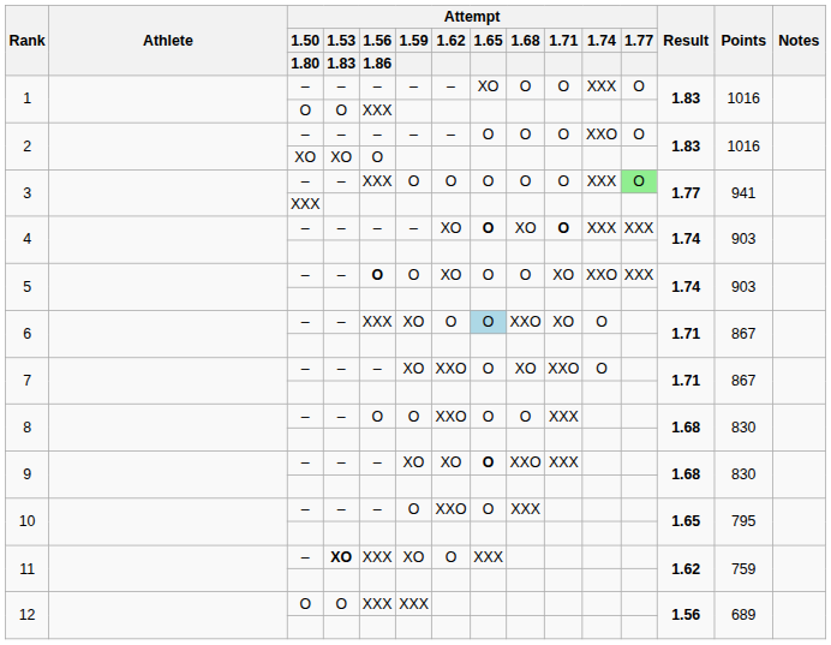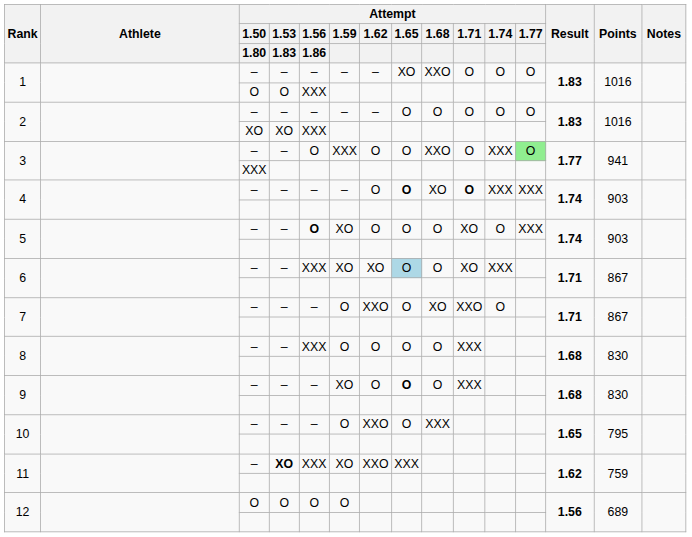1 / – | Attempt / 1.68: O -> XXO
1 / – | Attempt / 1.74: XXX -> O
2 / – | Attempt / 1.74: XXO -> O
2 / XO | Attempt / 1.56 / 1.86: O -> XXX
3 / – | Attempt / 1.56 / 1.86: XXX -> O
3 / – | Attempt / 1.59: O -> XXX
3 / – | Attempt / 1.68: O -> XXO
4 / – | Attempt / 1.62: XO -> O
5 / – | Attempt / 1.59: O -> XO
5 / – | Attempt / 1.62: XO -> O
5 / – | Attempt / 1.74: XXO -> O
6 / – | Attempt / 1.62: O -> XO
6 / – | Attempt / 1.68: XXO -> O
6 / – | Attempt / 1.74: O -> XXX
7 / – | Attempt / 1.59: XO -> O
8 / – | Attempt / 1.56 / 1.86: O -> XXX
8 / – | Attempt / 1.62: XXO -> O
9 / – | Attempt / 1.62: XO -> O
9 / – | Attempt / 1.68: XXO -> O
11 / – | Attempt / 1.62: O -> XXO
12 / O | Attempt / 1.56 / 1.86: XXX -> O
12 / O | Attempt / 1.59: XXX -> O
